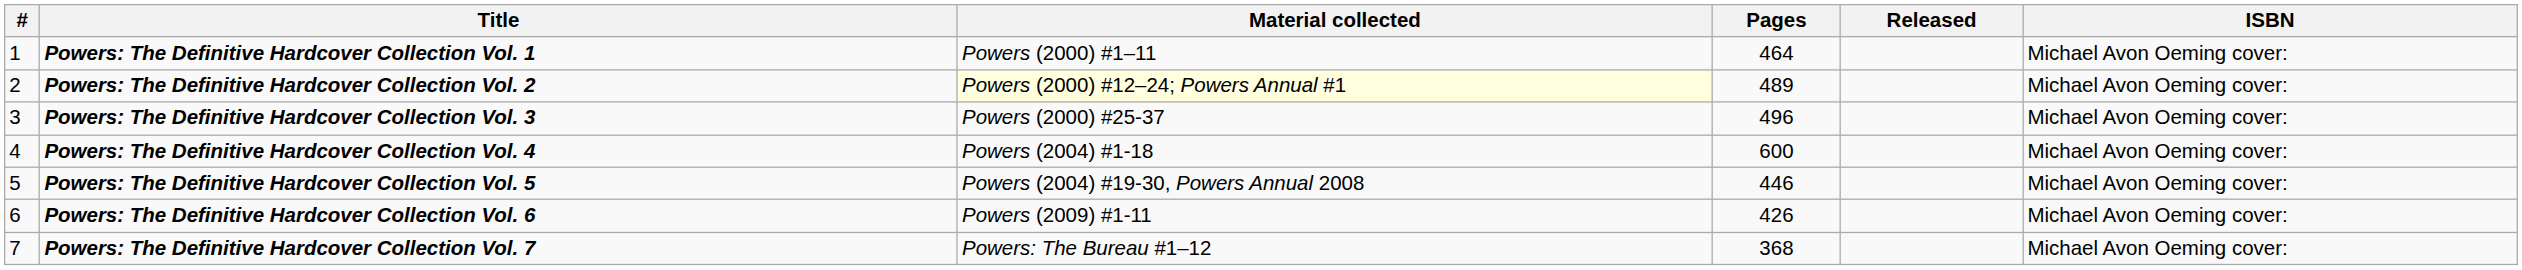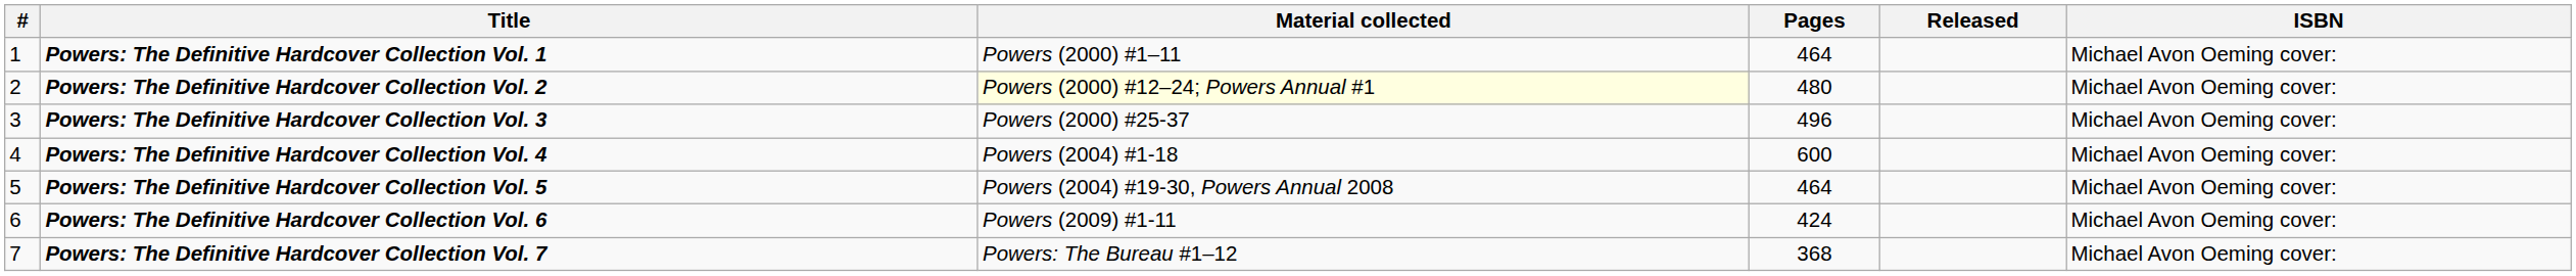Powers: The Definitive Hardcover Collection Vol. 2 | Pages: 489 -> 480
Powers: The Definitive Hardcover Collection Vol. 5 | Pages: 446 -> 464
Powers: The Definitive Hardcover Collection Vol. 6 | Pages: 426 -> 424
